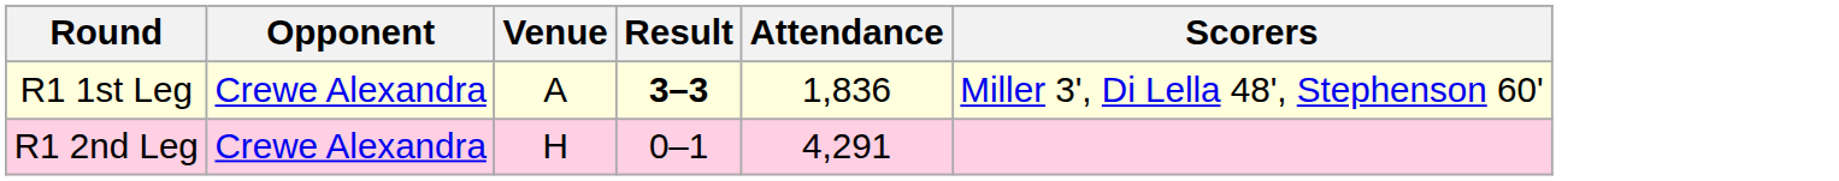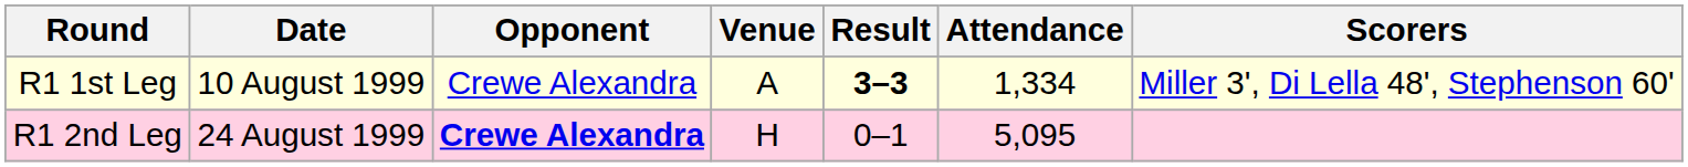+ column: Date | 10 August 1999 | 24 August 1999
R1 1st Leg | Attendance: 1,836 -> 1,334
R1 2nd Leg | Opponent: normal -> bold
R1 2nd Leg | Attendance: 4,291 -> 5,095
